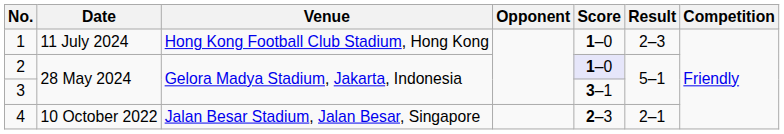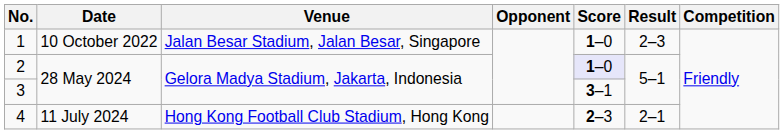1 | Date: 11 July 2024 -> 10 October 2022
1 | Venue: Hong Kong Football Club Stadium, Hong Kong -> Jalan Besar Stadium, Jalan Besar, Singapore
4 | Date: 10 October 2022 -> 11 July 2024
4 | Venue: Jalan Besar Stadium, Jalan Besar, Singapore -> Hong Kong Football Club Stadium, Hong Kong
